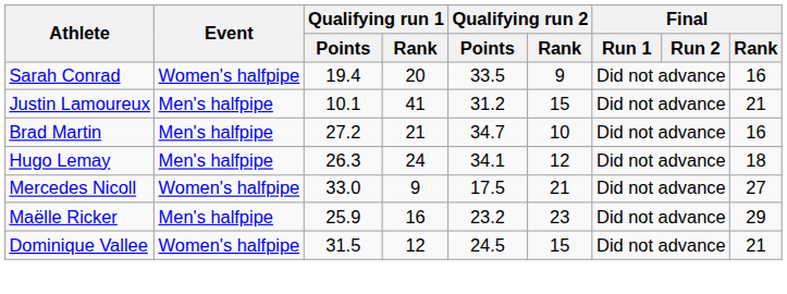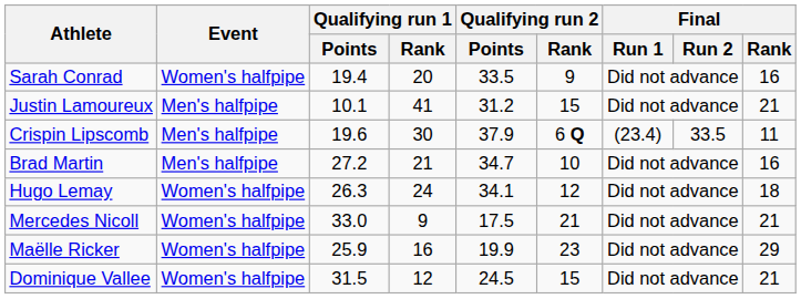+ row: Crispin Lipscomb | Men's halfpipe | 19.6 | 30 | 37.9 | 6 Q | (23.4) | 33.5 | 11
Hugo Lemay | Event: Men's halfpipe -> Women's halfpipe
Mercedes Nicoll | Final / Rank: 27 -> 21
Maëlle Ricker | Event: Men's halfpipe -> Women's halfpipe
Maëlle Ricker | Qualifying run 2 / Points: 23.2 -> 19.9
